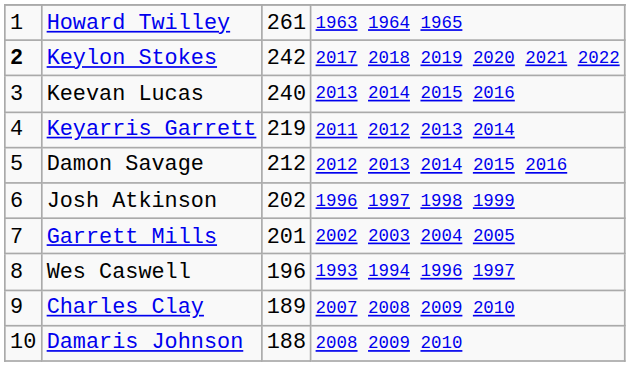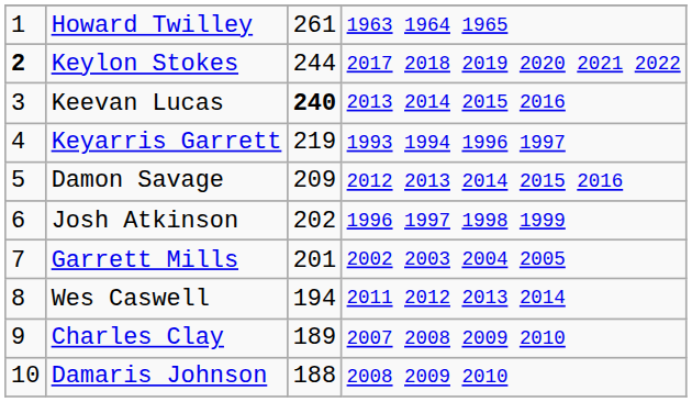Keylon Stokes | column 3: 242 -> 244
Keevan Lucas | column 3: normal -> bold
Keyarris Garrett | column 4: 2011 2012 2013 2014 -> 1993 1994 1996 1997
Damon Savage | column 3: 212 -> 209
Wes Caswell | column 3: 196 -> 194
Wes Caswell | column 4: 1993 1994 1996 1997 -> 2011 2012 2013 2014
